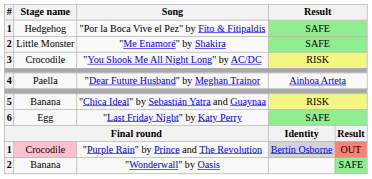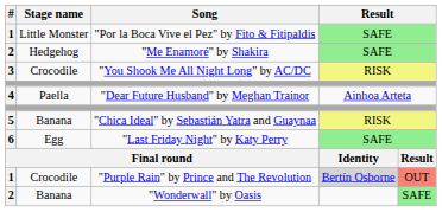"Por la Boca Vive el Pez" by Fito & Fitipaldis | Stage name: Hedgehog -> Little Monster
"Me Enamoré" by Shakira | Stage name: Little Monster -> Hedgehog
"Purple Rain" by Prince and The Revolution | Stage name: pink background -> no background
